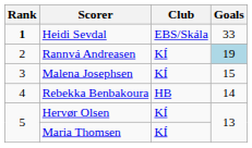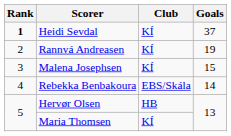Heidi Sevdal | Club: EBS/Skála -> KÍ
Heidi Sevdal | Goals: 33 -> 37
Rannvá Andreasen | Goals: lightblue background -> no background
Rebekka Benbakoura | Club: HB -> EBS/Skála
Hervør Olsen | Club: KÍ -> HB
